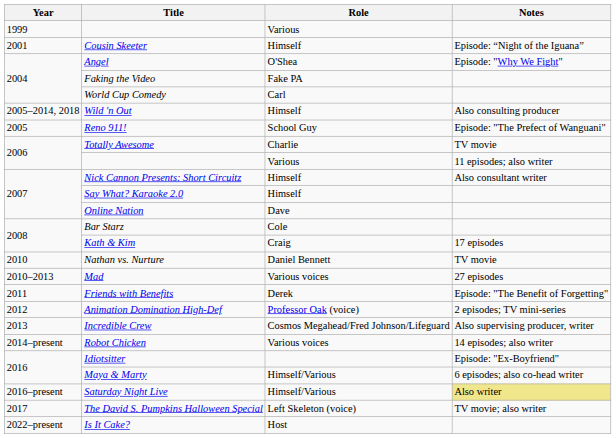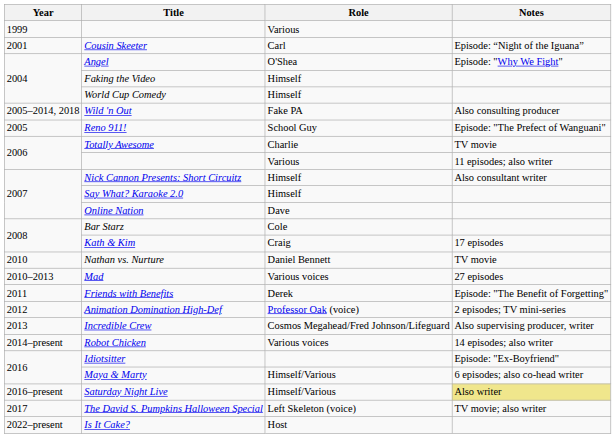Cousin Skeeter | Role: Himself -> Carl
Faking the Video | Role: Fake PA -> Himself
World Cup Comedy | Role: Carl -> Himself
Wild 'n Out | Role: Himself -> Fake PA
